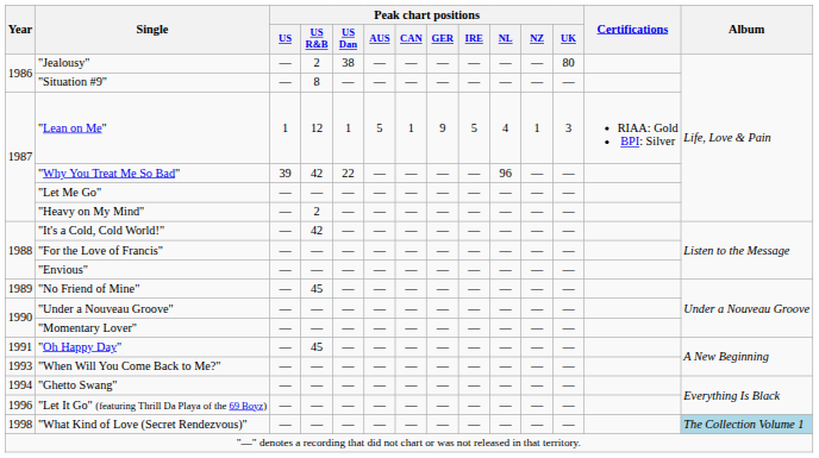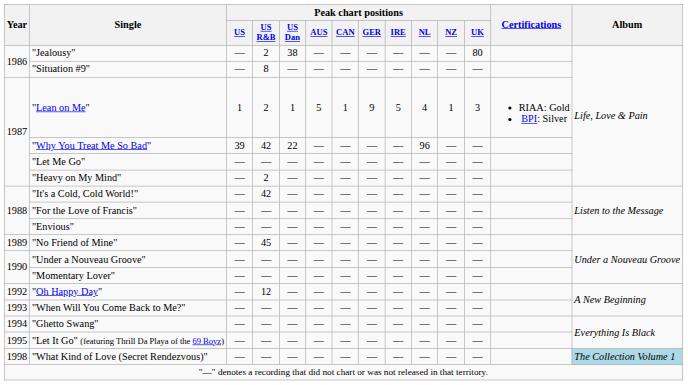"Lean on Me" | Peak chart positions / US R&B: 12 -> 2
"Oh Happy Day" | Year: 1991 -> 1992
"Oh Happy Day" | Peak chart positions / US R&B: 45 -> 12
"Let It Go" (featuring Thrill Da Playa of the 69 Boyz) | Year: 1996 -> 1995
